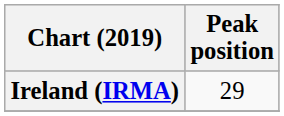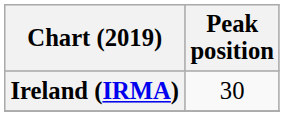Ireland (IRMA) | Peak position: 29 -> 30
